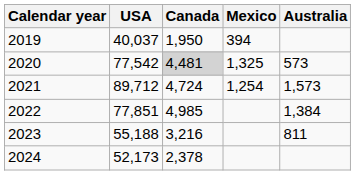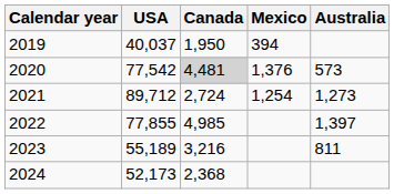2020 | Mexico: 1,325 -> 1,376
2021 | Canada: 4,724 -> 2,724
2021 | Australia: 1,573 -> 1,273
2022 | USA: 77,851 -> 77,855
2022 | Australia: 1,384 -> 1,397
2023 | USA: 55,188 -> 55,189
2024 | Canada: 2,378 -> 2,368
